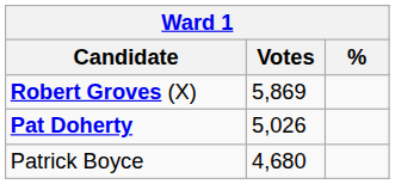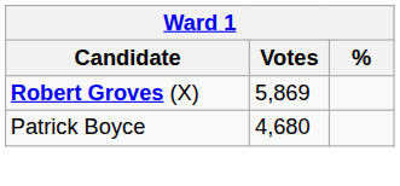- row: Pat Doherty | 5,026
